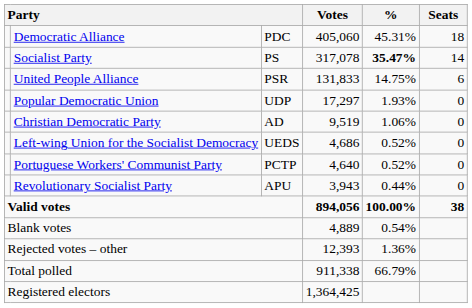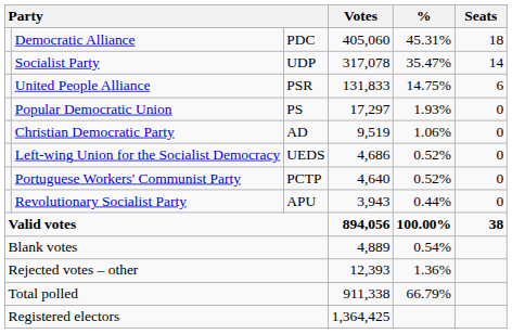Socialist Party | column 3: PS -> UDP
Socialist Party | %: bold -> normal
Popular Democratic Union | column 3: UDP -> PS
